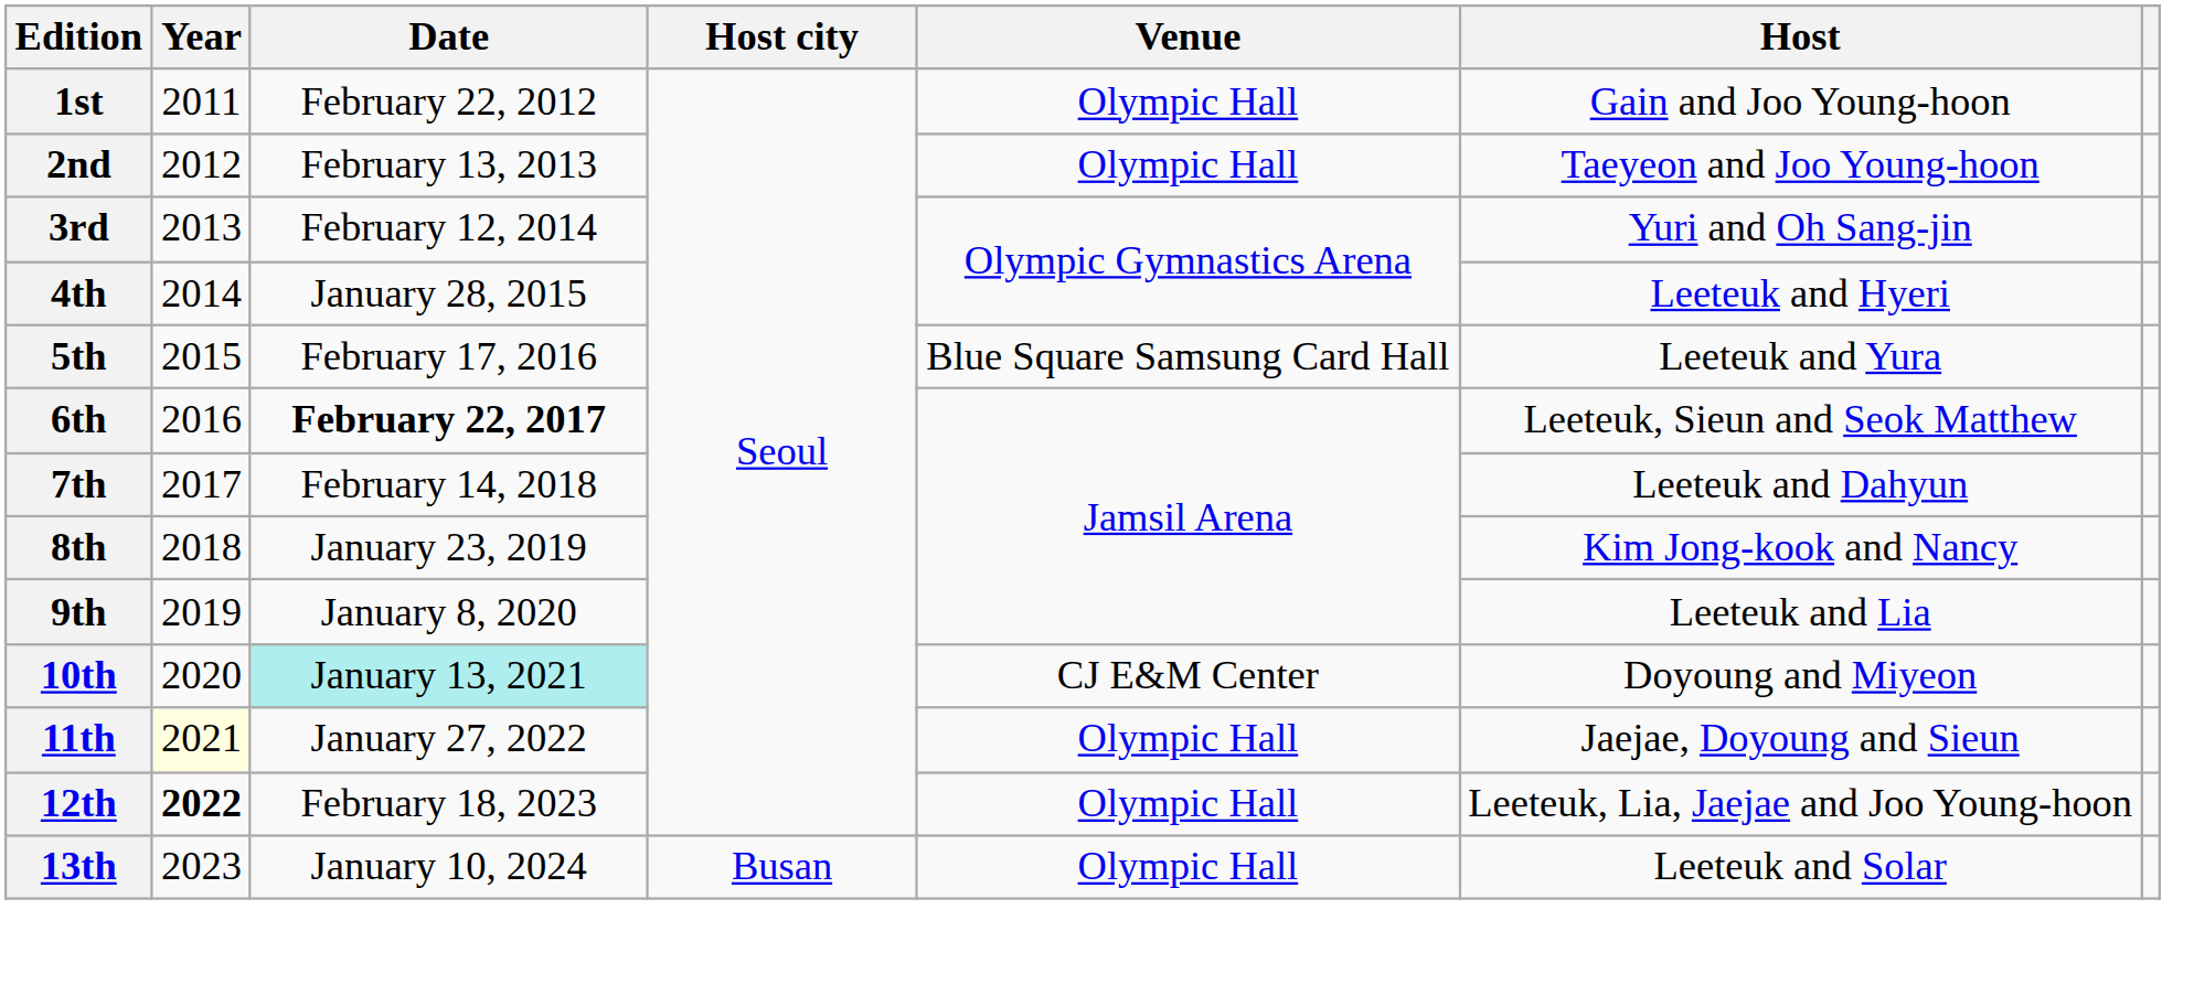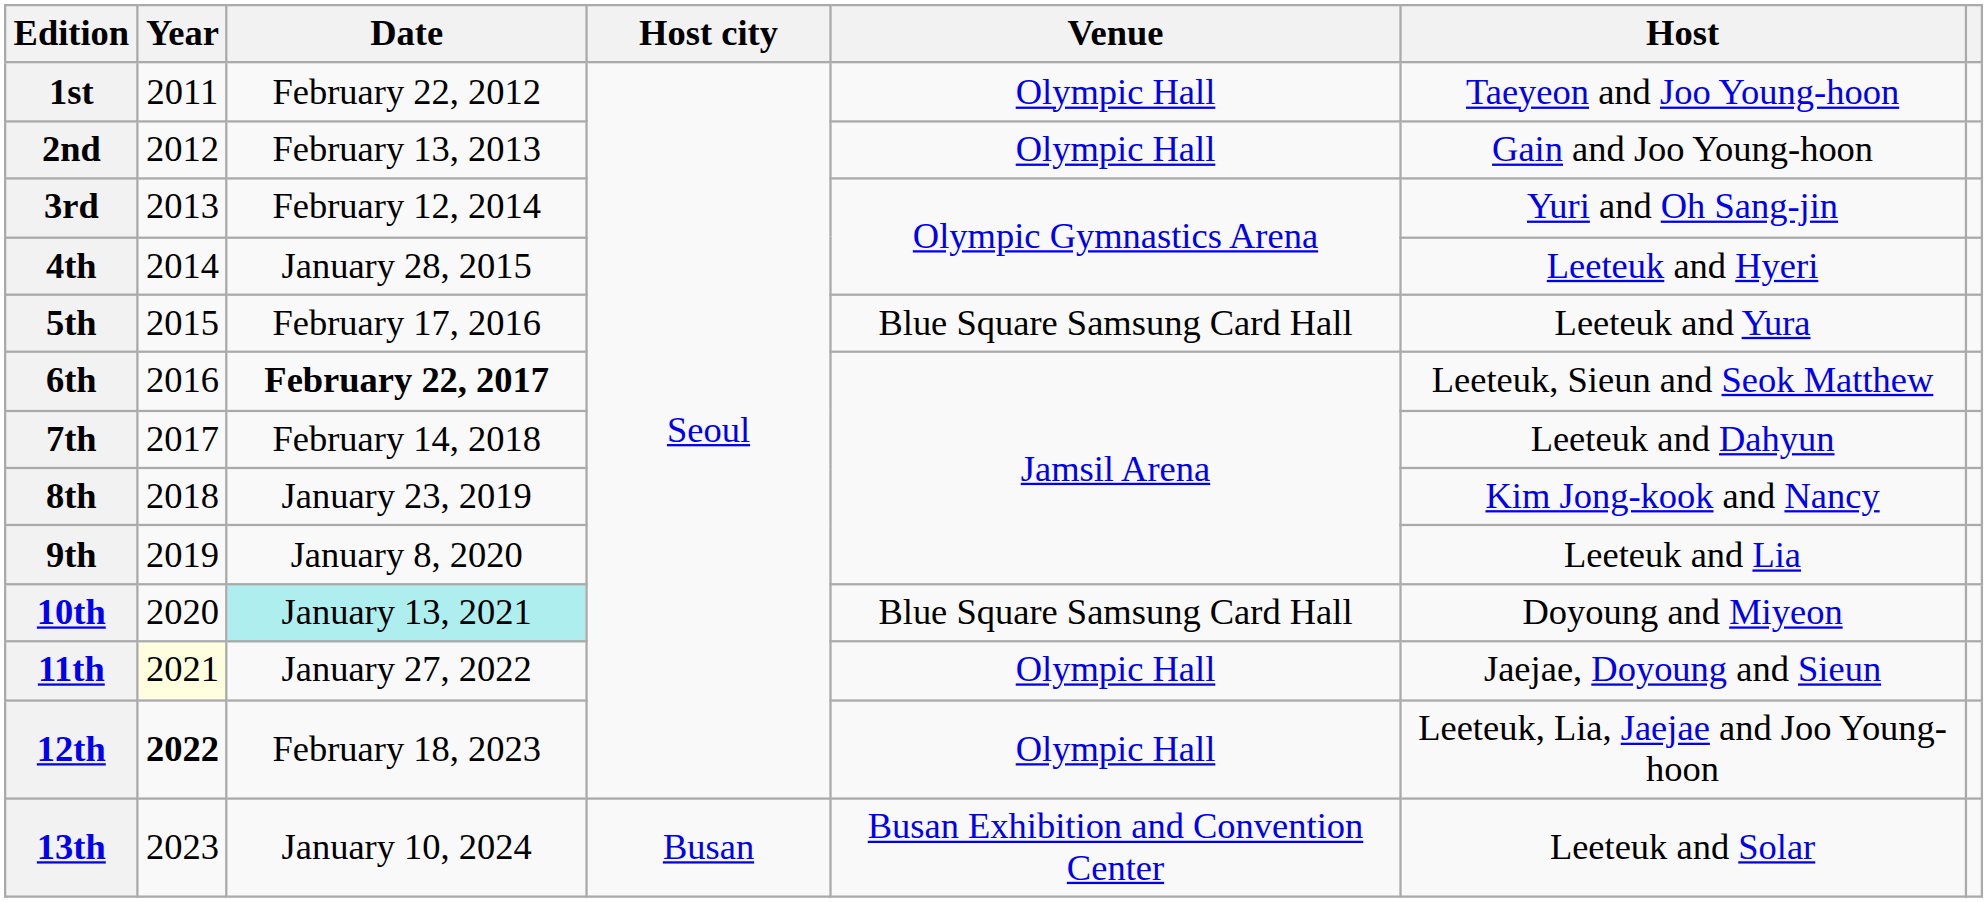1st | Host: Gain and Joo Young-hoon -> Taeyeon and Joo Young-hoon
2nd | Host: Taeyeon and Joo Young-hoon -> Gain and Joo Young-hoon
10th | Venue: CJ E&M Center -> Blue Square Samsung Card Hall
13th | Venue: Olympic Hall -> Busan Exhibition and Convention Center
